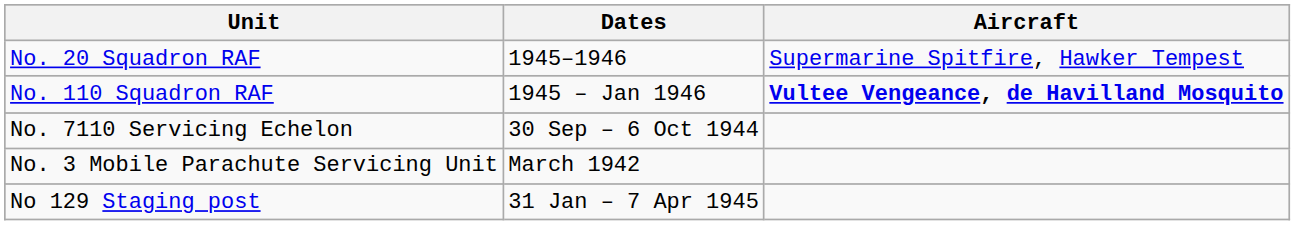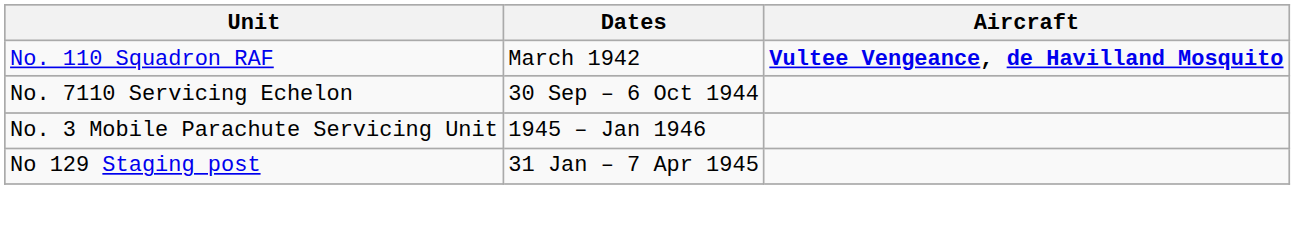- row: No. 20 Squadron RAF | 1945–1946 | Supermarine Spitfire, Hawker Tempest
No. 110 Squadron RAF | Dates: 1945 – Jan 1946 -> March 1942
No. 3 Mobile Parachute Servicing Unit | Dates: March 1942 -> 1945 – Jan 1946
